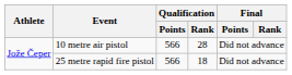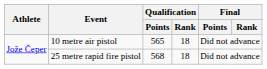10 metre air pistol | Qualification / Points: 566 -> 565
10 metre air pistol | Qualification / Rank: 28 -> 18
25 metre rapid fire pistol | Qualification / Points: 566 -> 568
